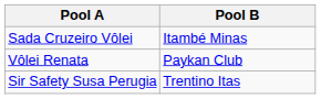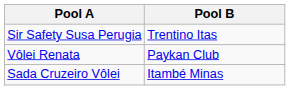rows swapped: Sada Cruzeiro Vôlei <-> Sir Safety Susa Perugia
